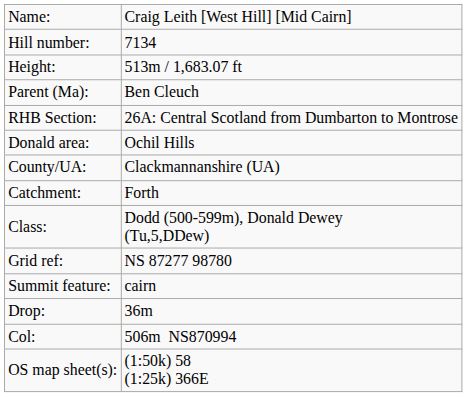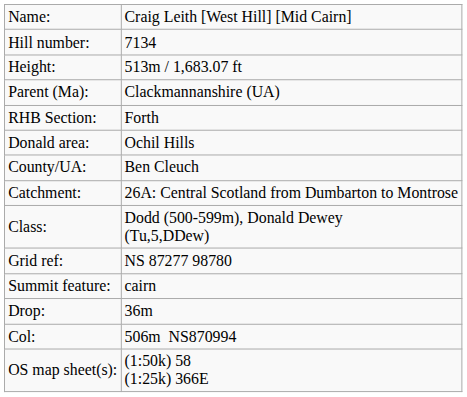Parent (Ma): | column 2: Ben Cleuch -> Clackmannanshire (UA)
RHB Section: | column 2: 26A: Central Scotland from Dumbarton to Montrose -> Forth
County/UA: | column 2: Clackmannanshire (UA) -> Ben Cleuch
Catchment: | column 2: Forth -> 26A: Central Scotland from Dumbarton to Montrose
